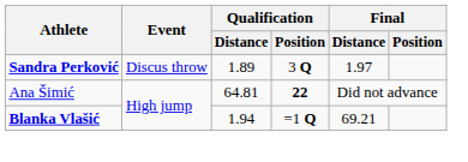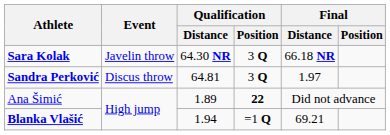+ row: Sara Kolak | Javelin throw | 64.30 NR | 3 Q | 66.18 NR
Sandra Perković | Qualification / Distance: 1.89 -> 64.81
Ana Šimić | Qualification / Distance: 64.81 -> 1.89
